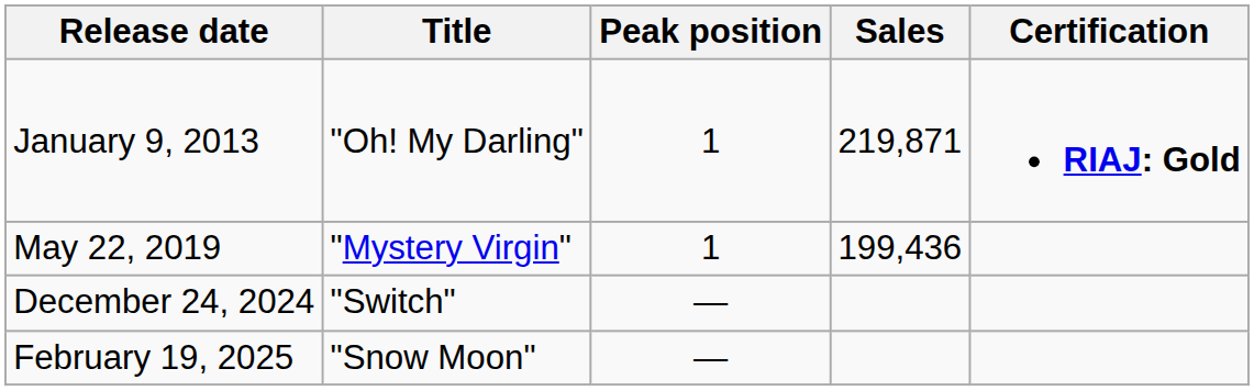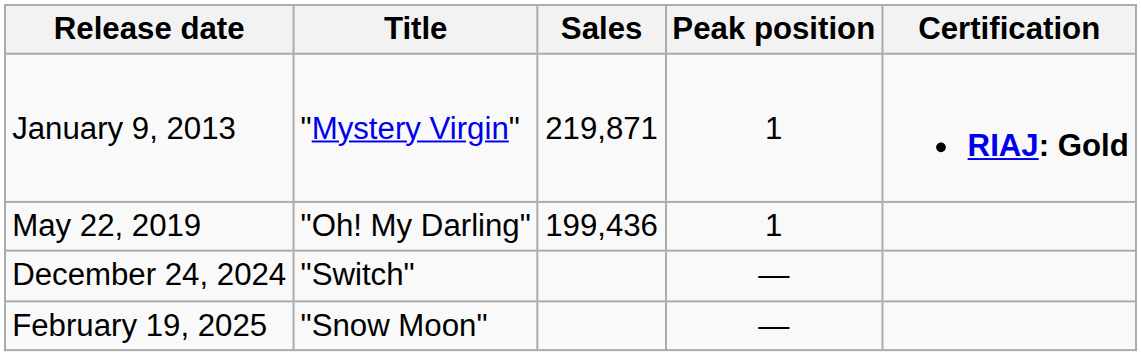columns swapped: Peak position <-> Sales
January 9, 2013 | Title: "Oh! My Darling" -> "Mystery Virgin"
May 22, 2019 | Title: "Mystery Virgin" -> "Oh! My Darling"
